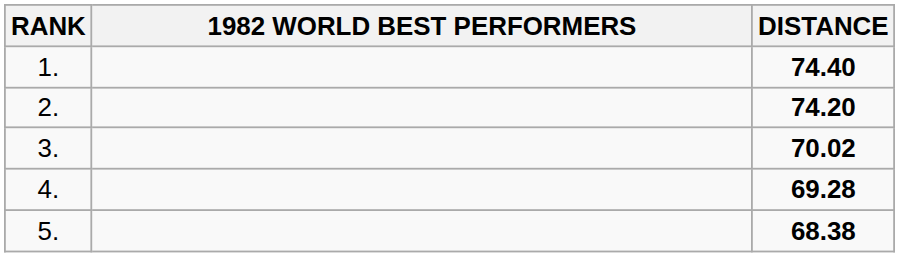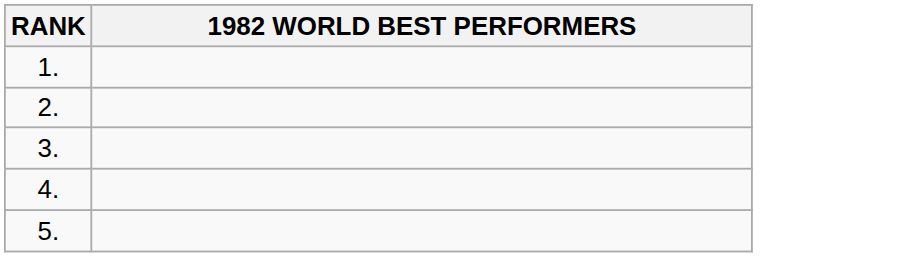- column: DISTANCE | 74.40 | 74.20 | 70.02 | 69.28 | 68.38
